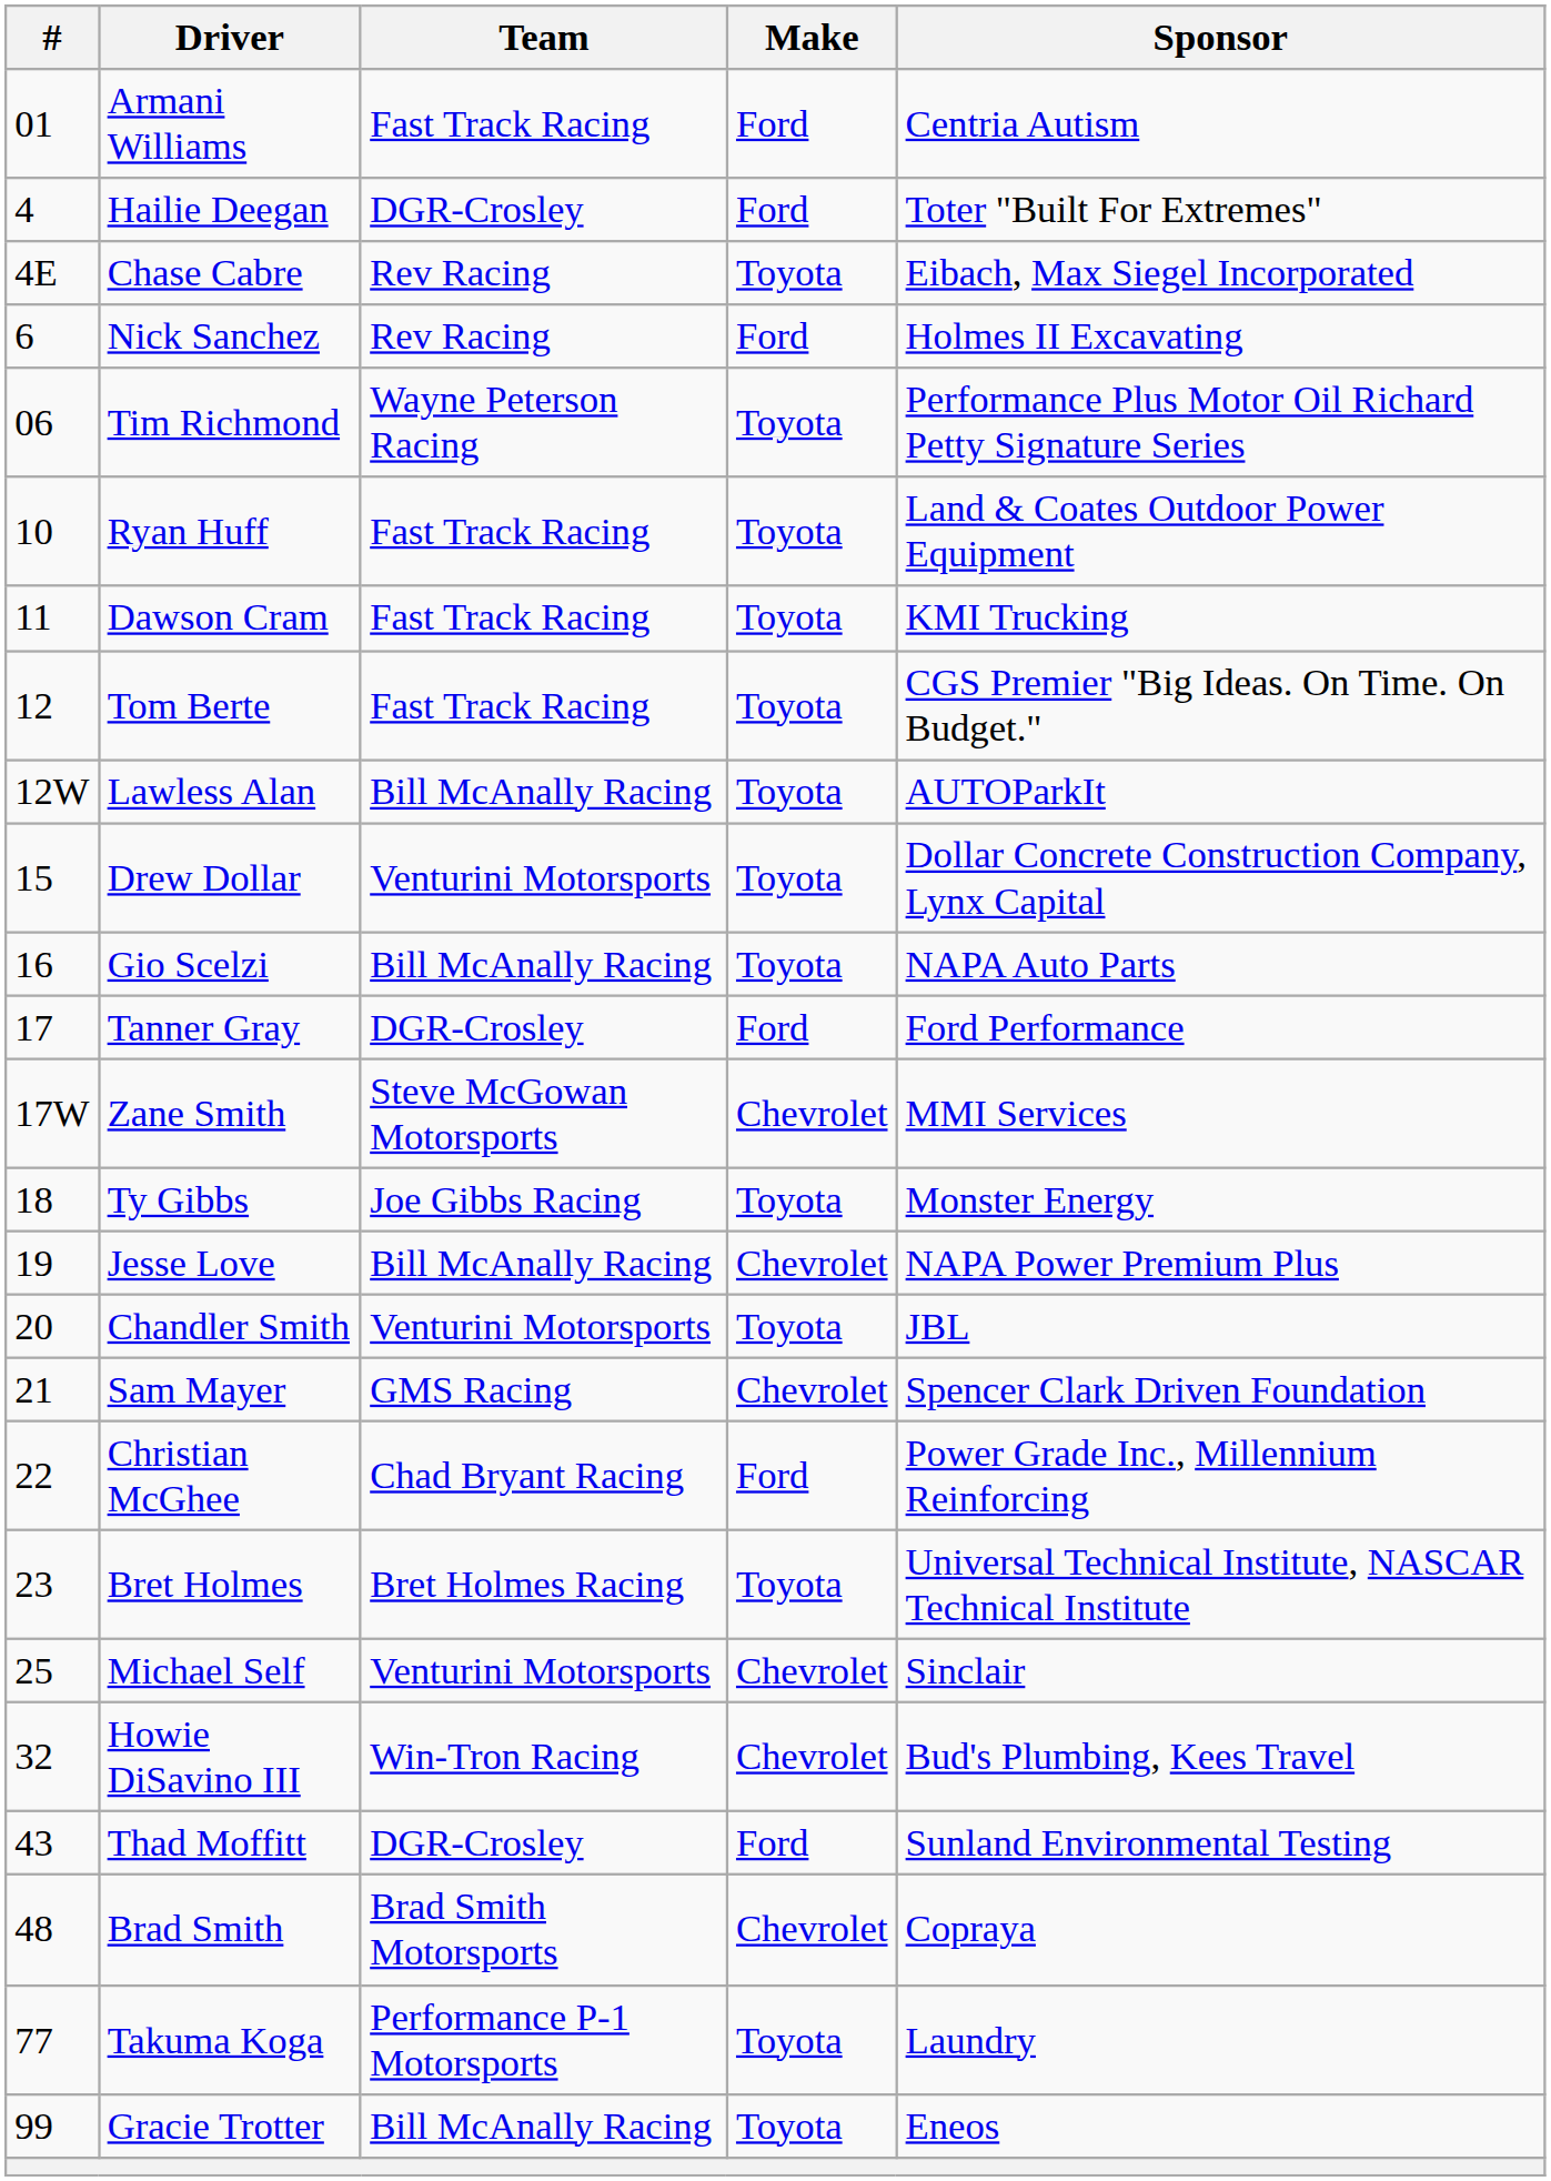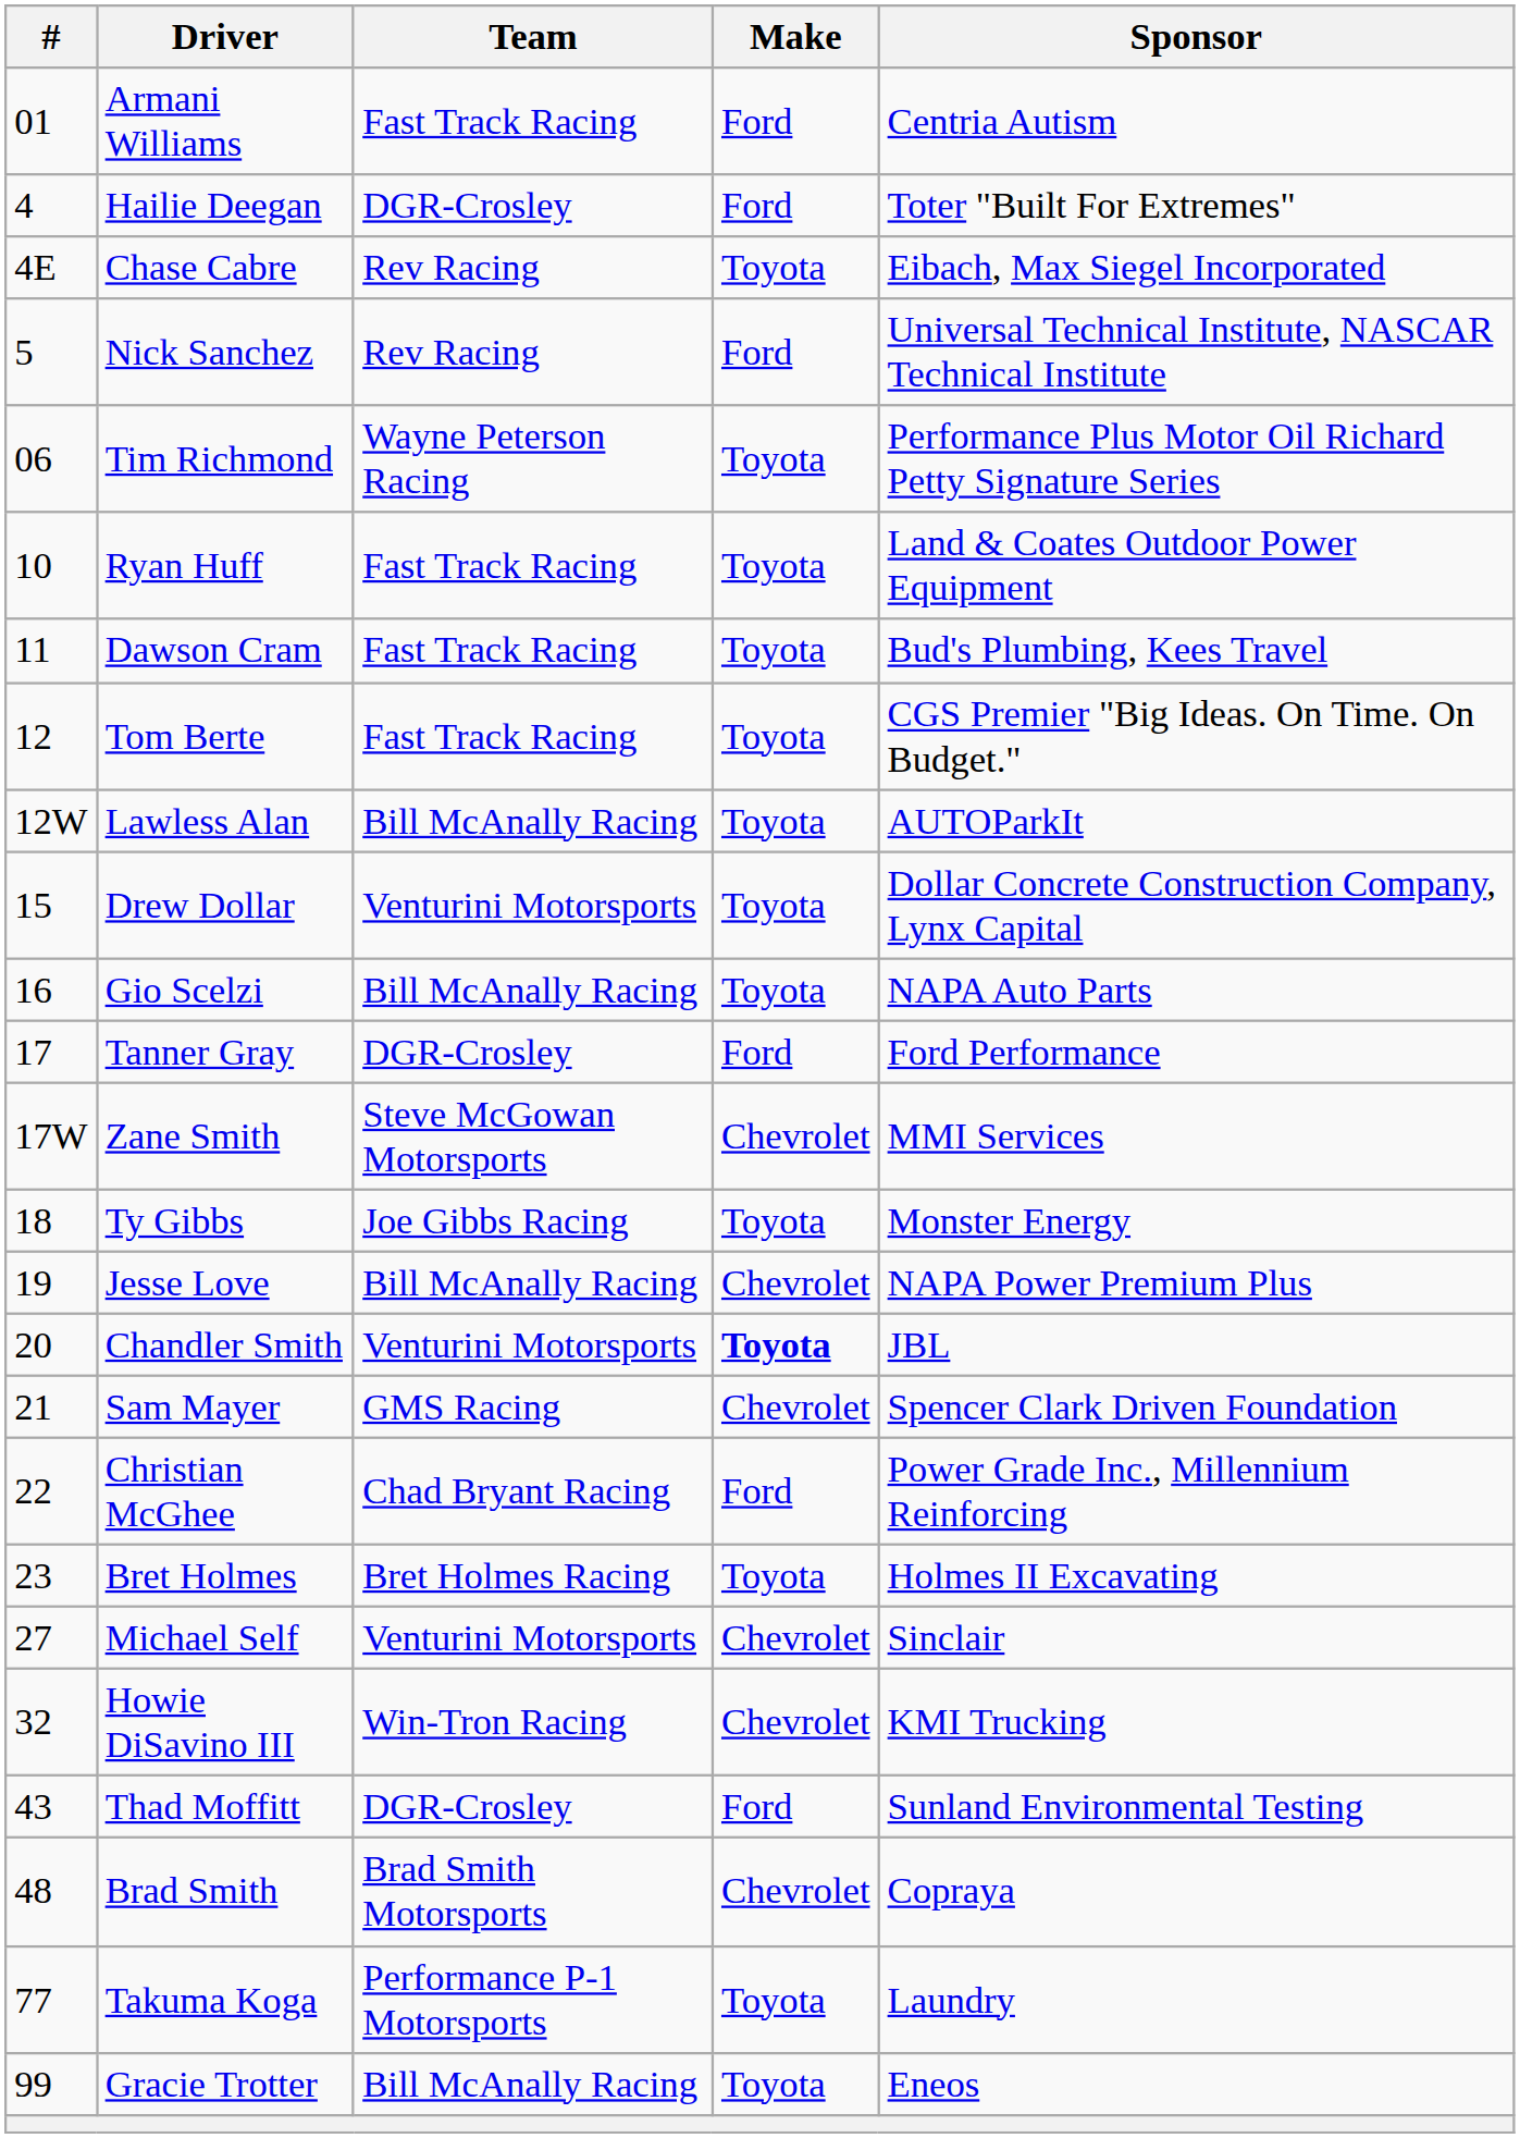Nick Sanchez | #: 6 -> 5
Nick Sanchez | Sponsor: Holmes II Excavating -> Universal Technical Institute, NASCAR Technical Institute
Dawson Cram | Sponsor: KMI Trucking -> Bud's Plumbing, Kees Travel
Chandler Smith | Make: normal -> bold
Bret Holmes | Sponsor: Universal Technical Institute, NASCAR Technical Institute -> Holmes II Excavating
Michael Self | #: 25 -> 27
Howie DiSavino III | Sponsor: Bud's Plumbing, Kees Travel -> KMI Trucking
